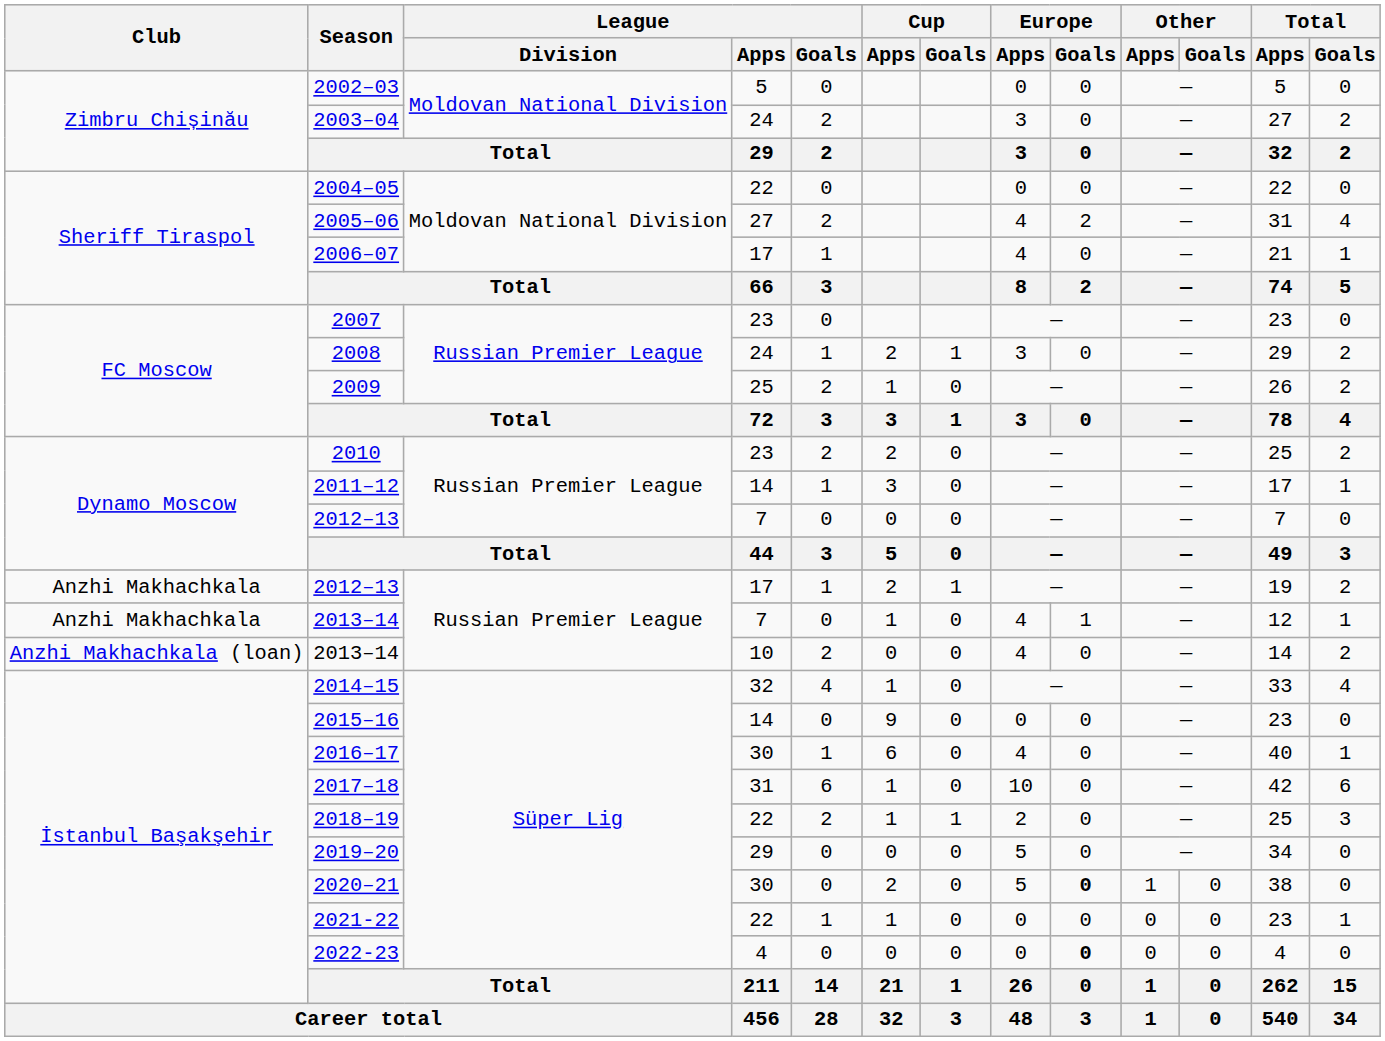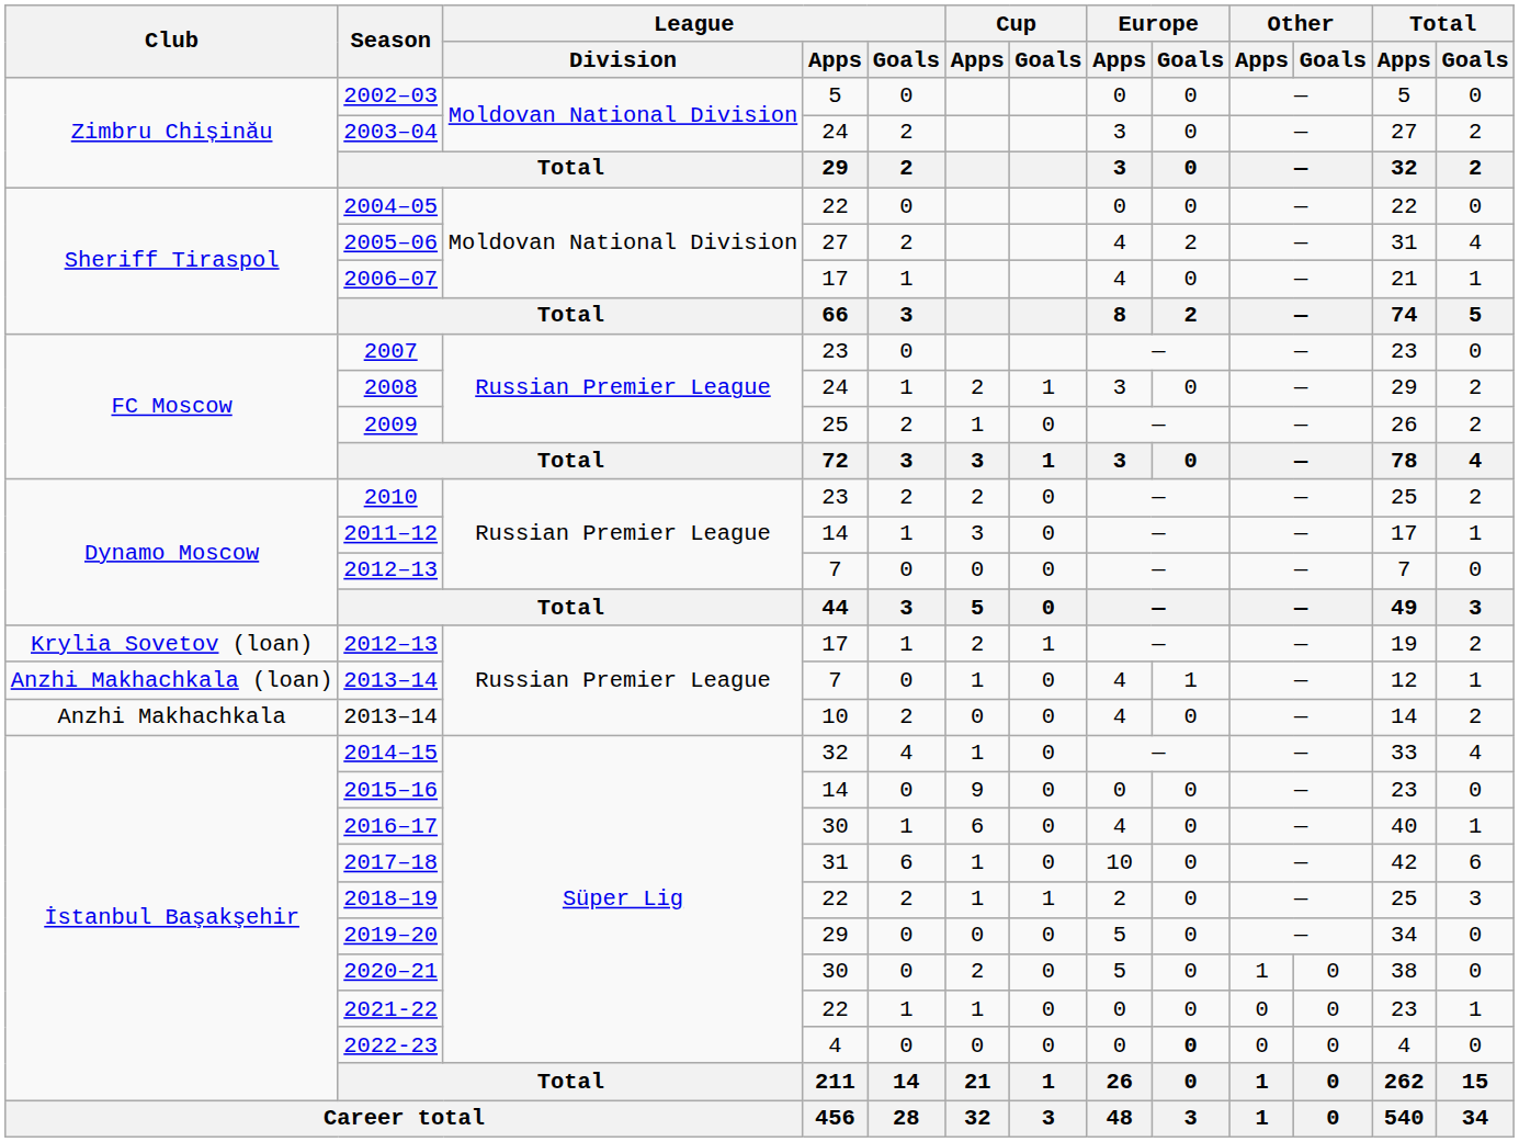2012–13 / 17 | Club: Anzhi Makhachkala -> Krylia Sovetov (loan)
2013–14 / 7 | Club: Anzhi Makhachkala -> Anzhi Makhachkala (loan)
2013–14 / 10 | Club: Anzhi Makhachkala (loan) -> Anzhi Makhachkala
2020–21 | Europe / Goals: bold -> normal
